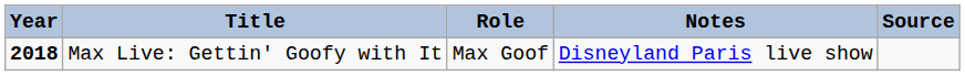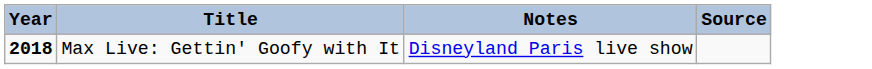- column: Role | Max Goof
